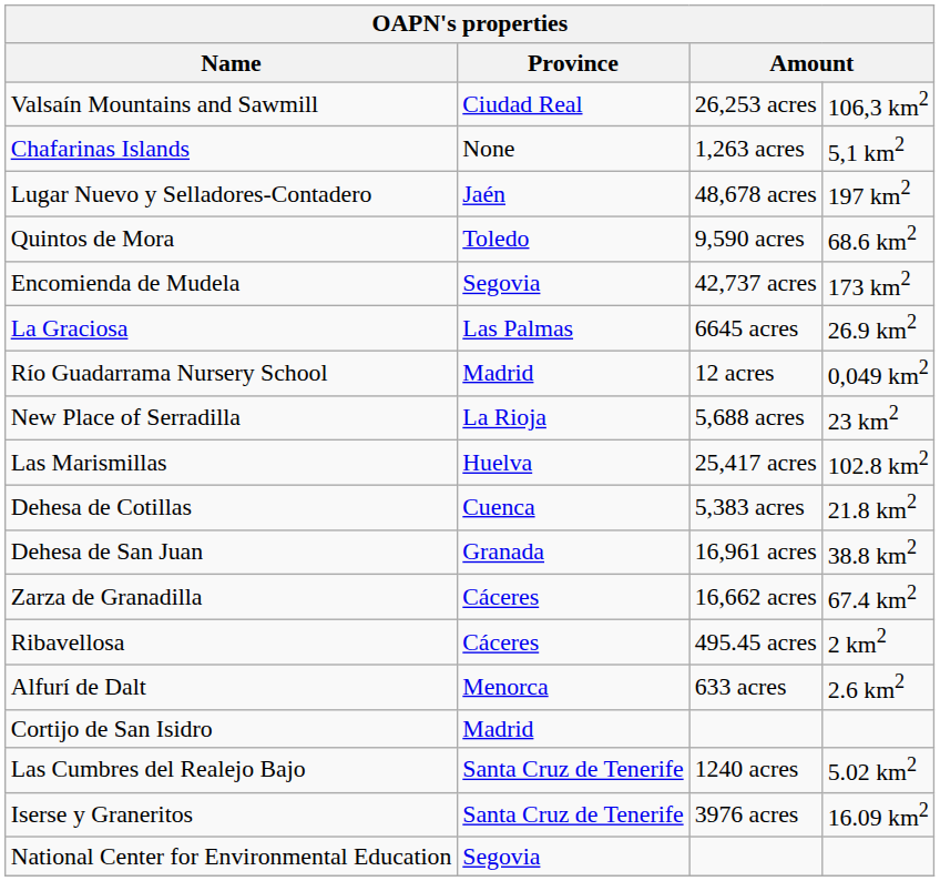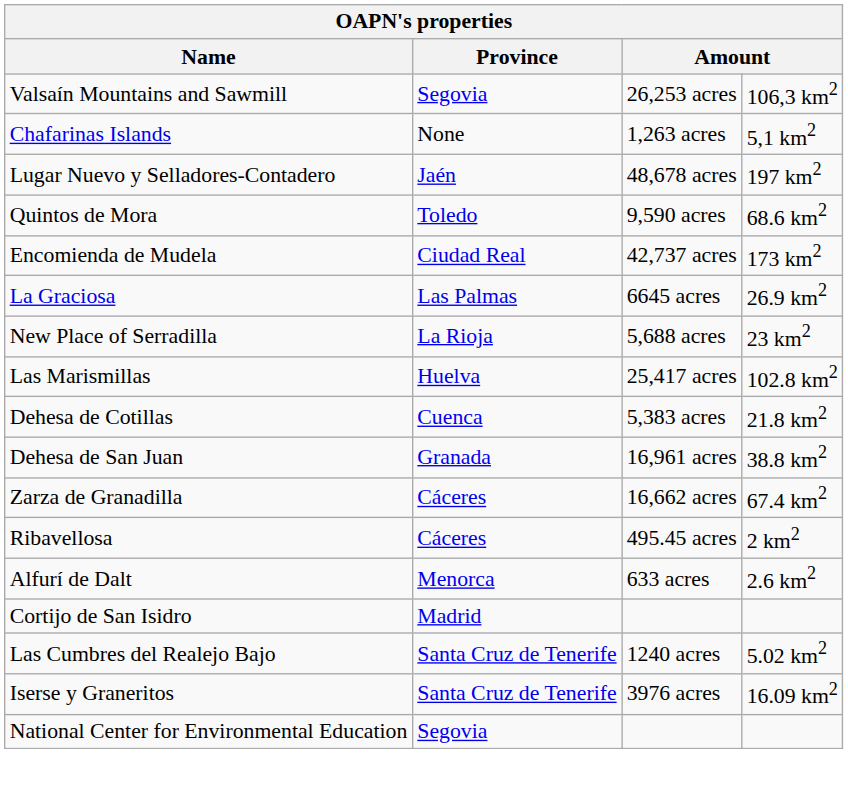Valsaín Mountains and Sawmill | Province: Ciudad Real -> Segovia
Encomienda de Mudela | Province: Segovia -> Ciudad Real
- row: Río Guadarrama Nursery School | Madrid | 12 acres | 0,049 km2
